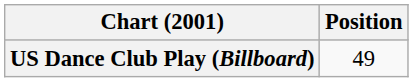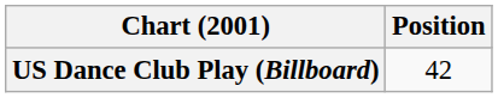US Dance Club Play (Billboard) | Position: 49 -> 42
